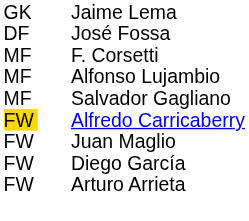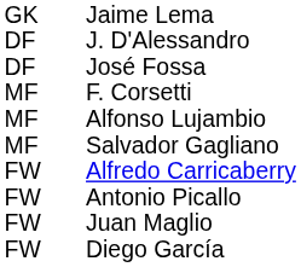+ row: DF | J. D'Alessandro
Alfredo Carricaberry | column 1: gold background -> no background
+ row: FW | Antonio Picallo
- row: FW | Arturo Arrieta
